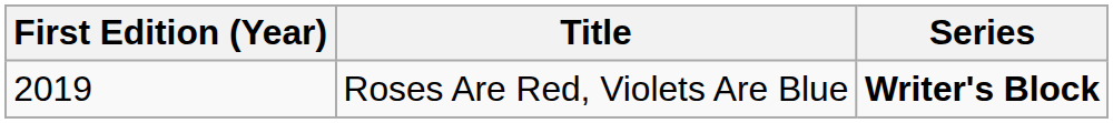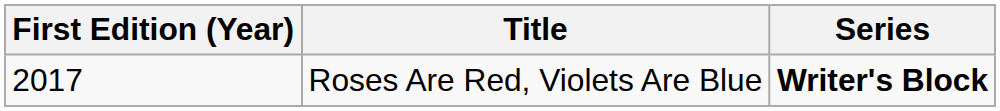Roses Are Red, Violets Are Blue | First Edition (Year): 2019 -> 2017
